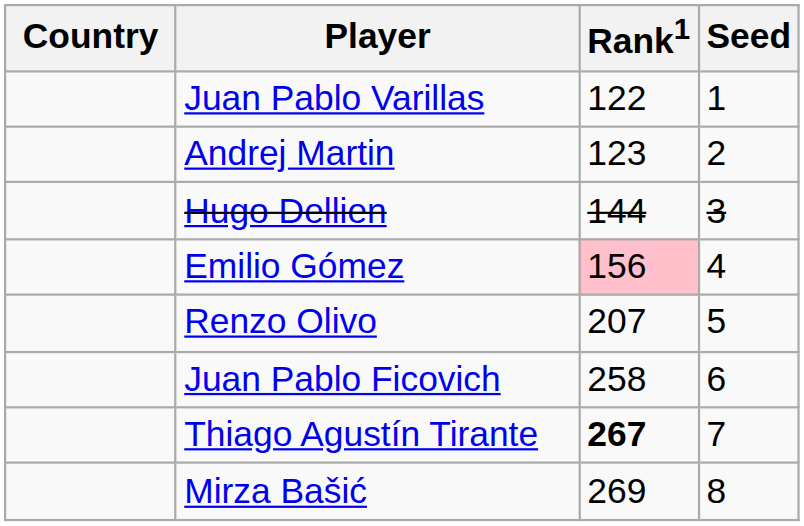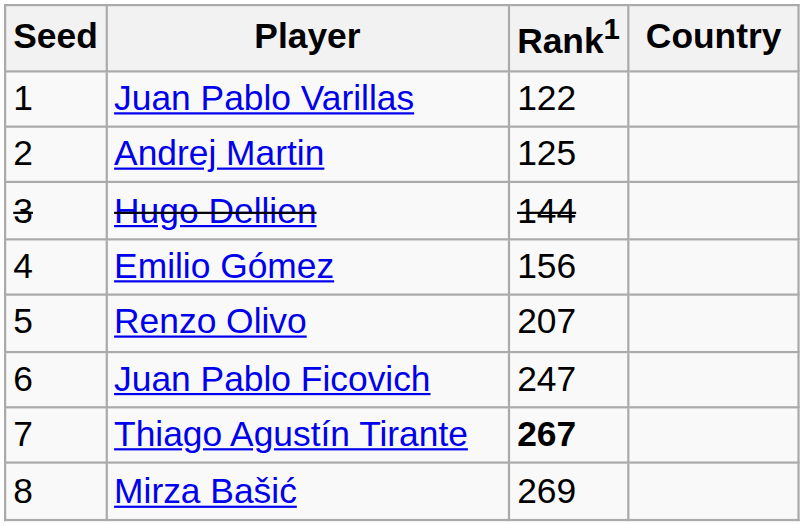columns swapped: Country <-> Seed
Andrej Martin | Rank1: 123 -> 125
Emilio Gómez | Rank1: pink background -> no background
Juan Pablo Ficovich | Rank1: 258 -> 247
